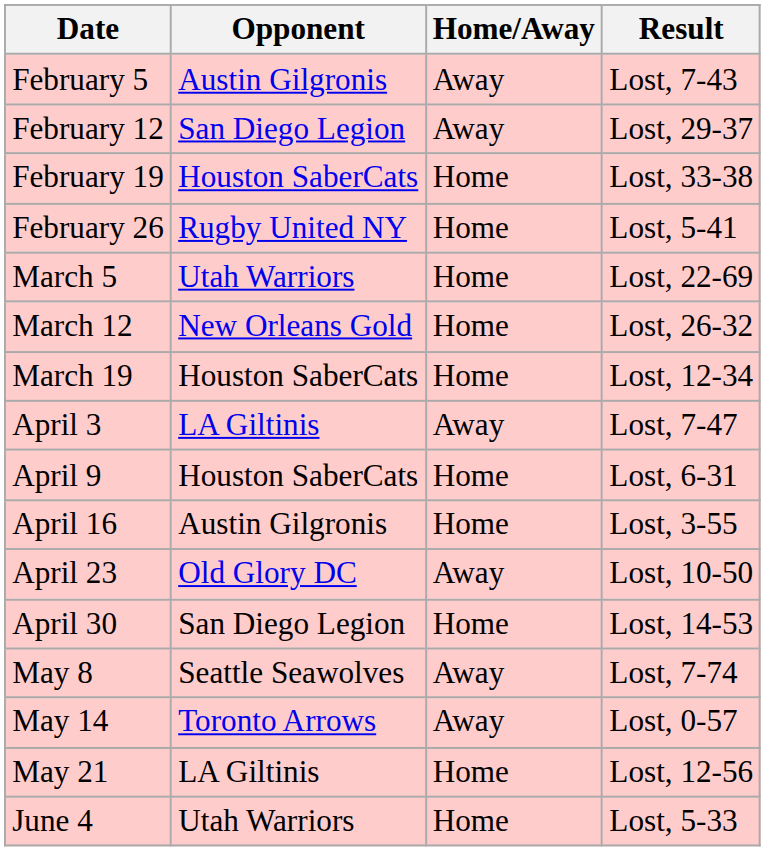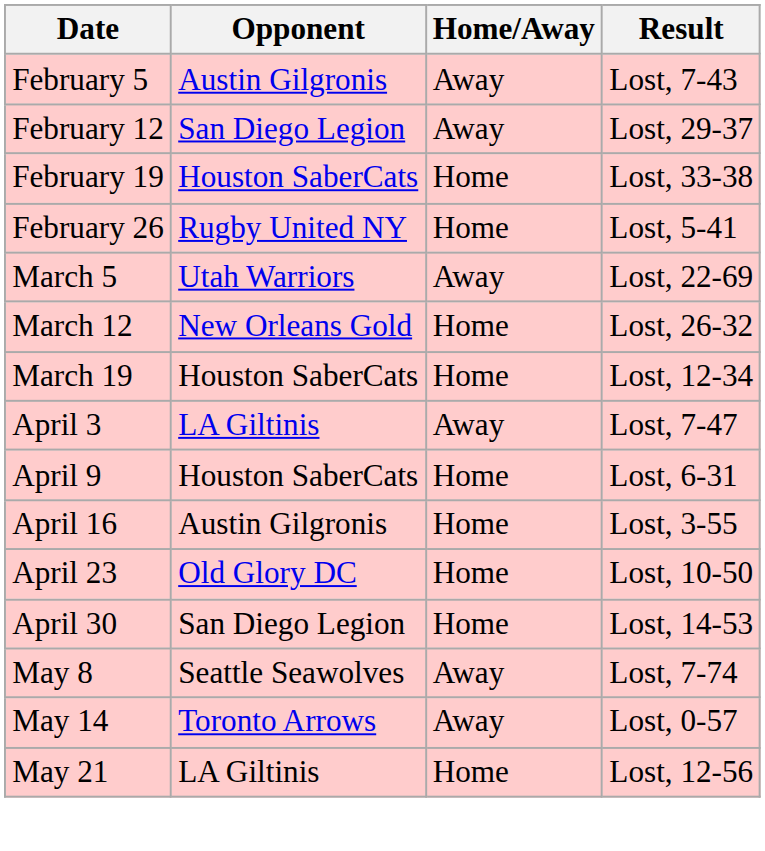March 5 | Home/Away: Home -> Away
April 23 | Home/Away: Away -> Home
- row: June 4 | Utah Warriors | Home | Lost, 5-33
